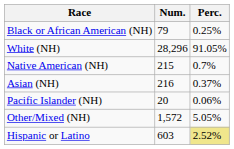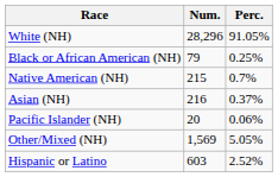rows swapped: White (NH) <-> Black or African American (NH)
Other/Mixed (NH) | Num.: 1,572 -> 1,569
Hispanic or Latino | Perc.: khaki background -> no background
